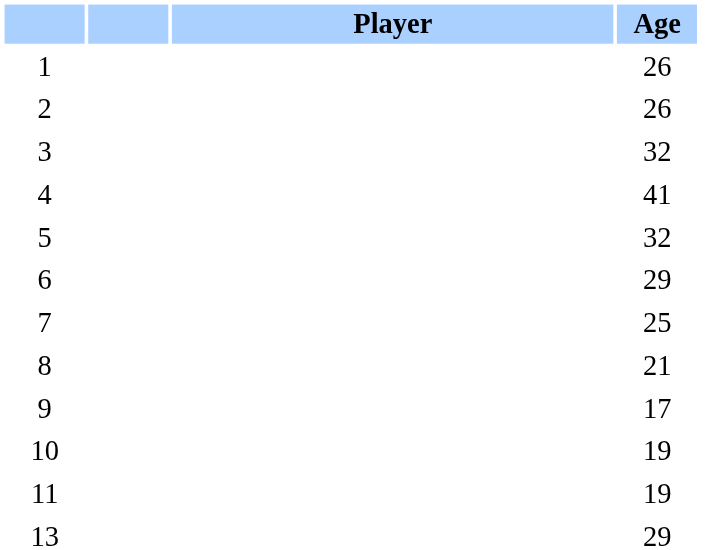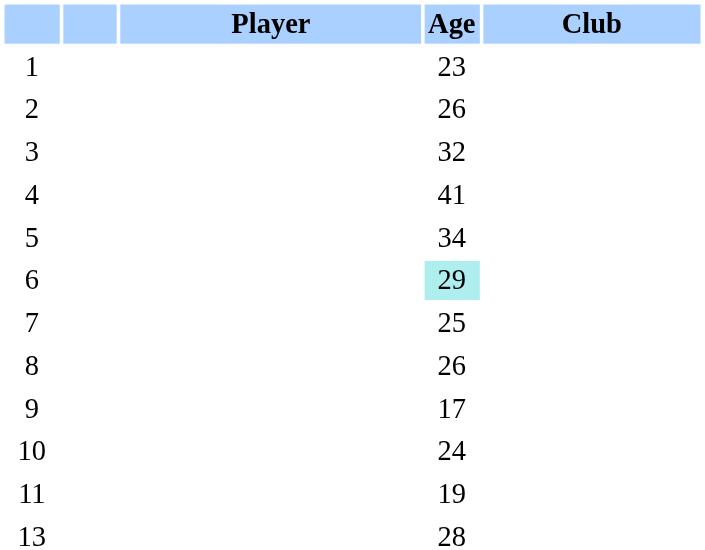+ column: Club
1 | Age: 26 -> 23
5 | Age: 32 -> 34
6 | Age: no background -> paleturquoise background
8 | Age: 21 -> 26
10 | Age: 19 -> 24
13 | Age: 29 -> 28
